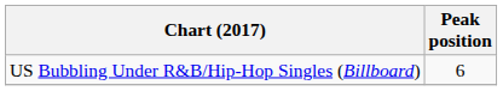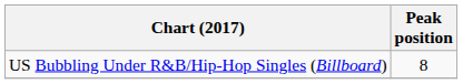US Bubbling Under R&B/Hip-Hop Singles (Billboard) | Peak position: 6 -> 8
